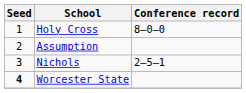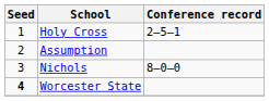Holy Cross | Conference record: 8–0–0 -> 2–5–1
Nichols | Conference record: 2–5–1 -> 8–0–0
